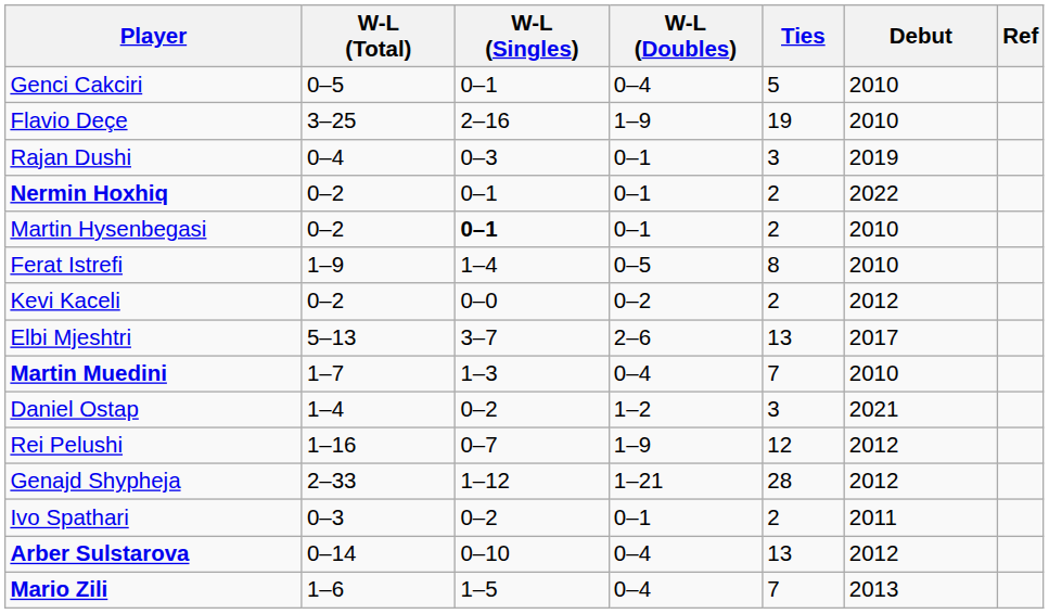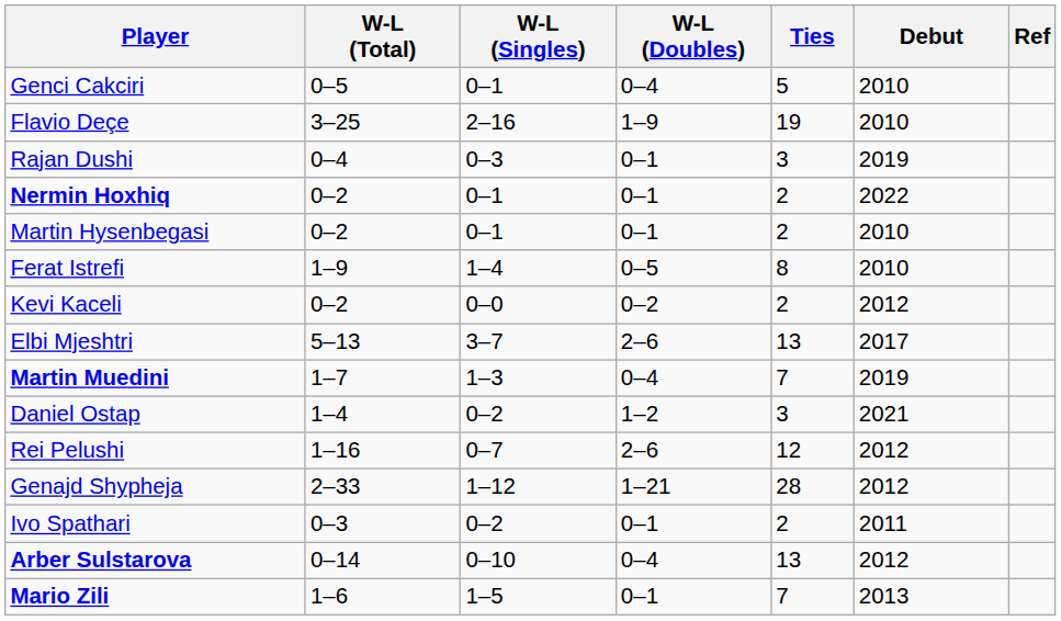Martin Hysenbegasi | W-L (Singles): bold -> normal
Martin Muedini | Debut: 2010 -> 2019
Rei Pelushi | W-L (Doubles): 1–9 -> 2–6
Mario Zili | W-L (Doubles): 0–4 -> 0–1
